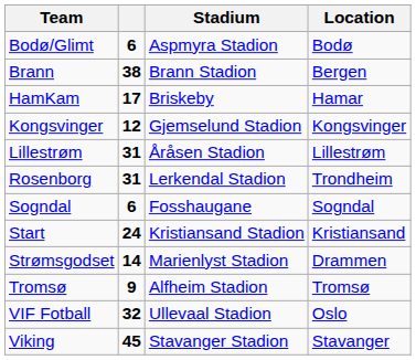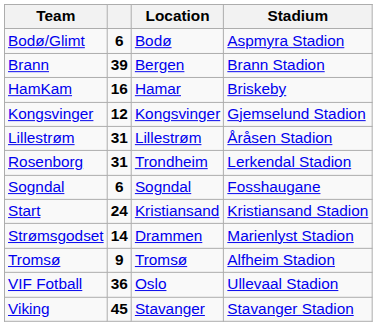columns swapped: Location <-> Stadium
Brann | column 2: 38 -> 39
HamKam | column 2: 17 -> 16
VIF Fotball | column 2: 32 -> 36
